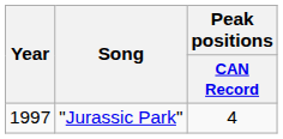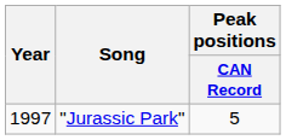"Jurassic Park" | Peak positions / CAN Record: 4 -> 5
